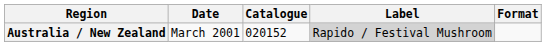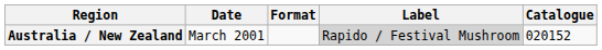columns swapped: Format <-> Catalogue
